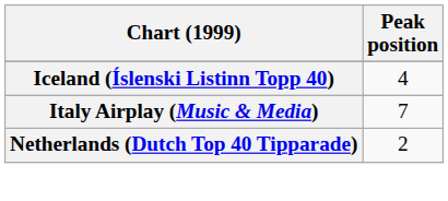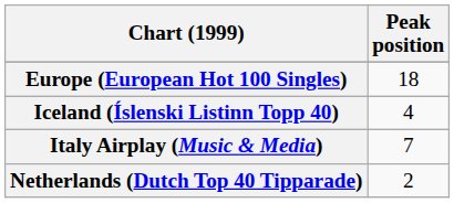+ row: Europe (European Hot 100 Singles) | 18
